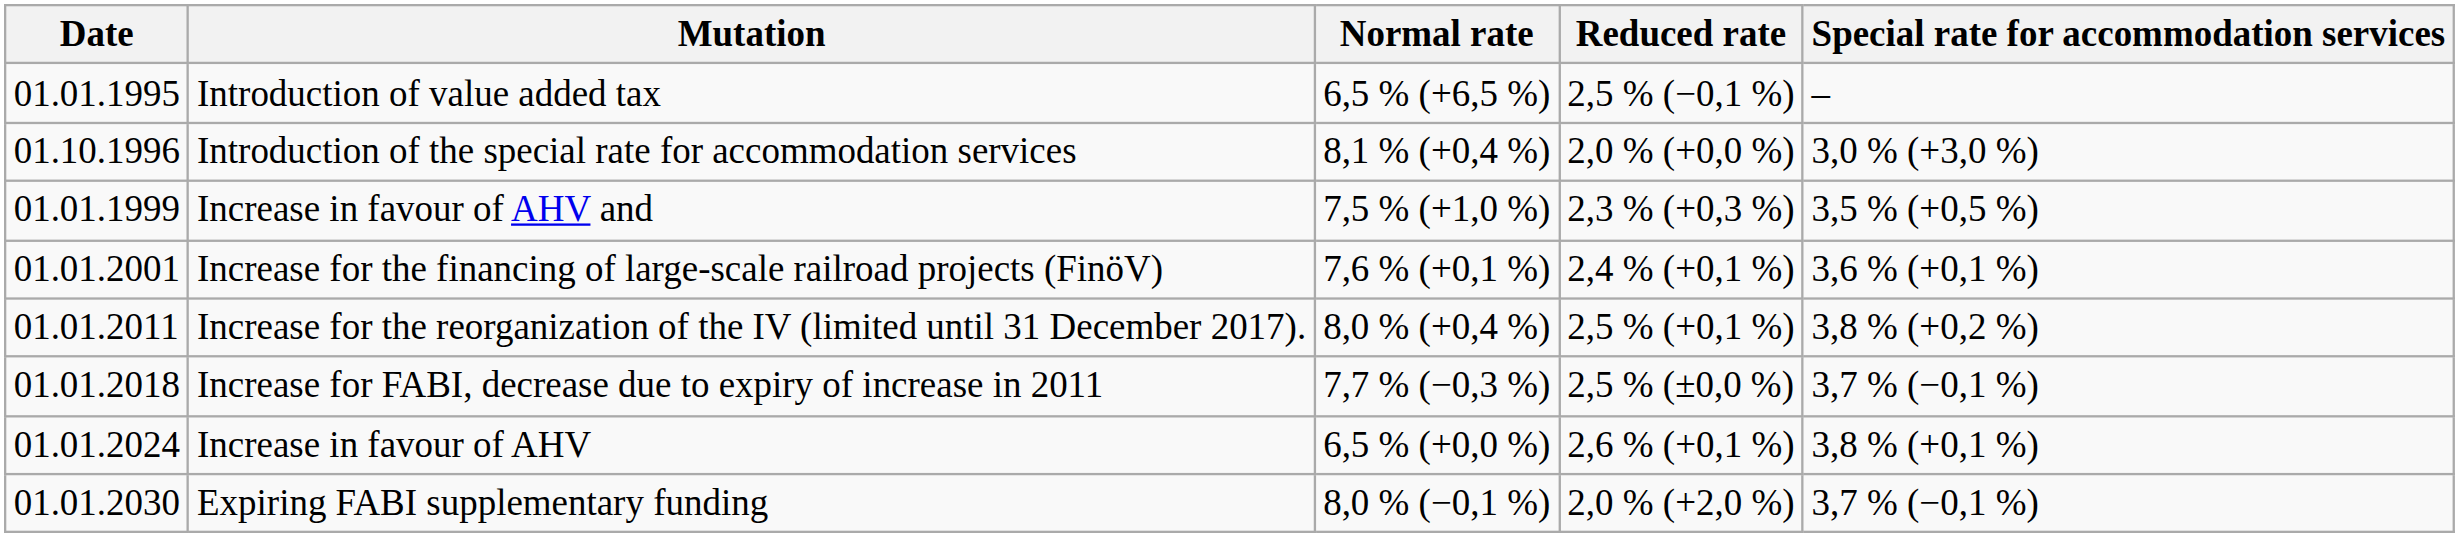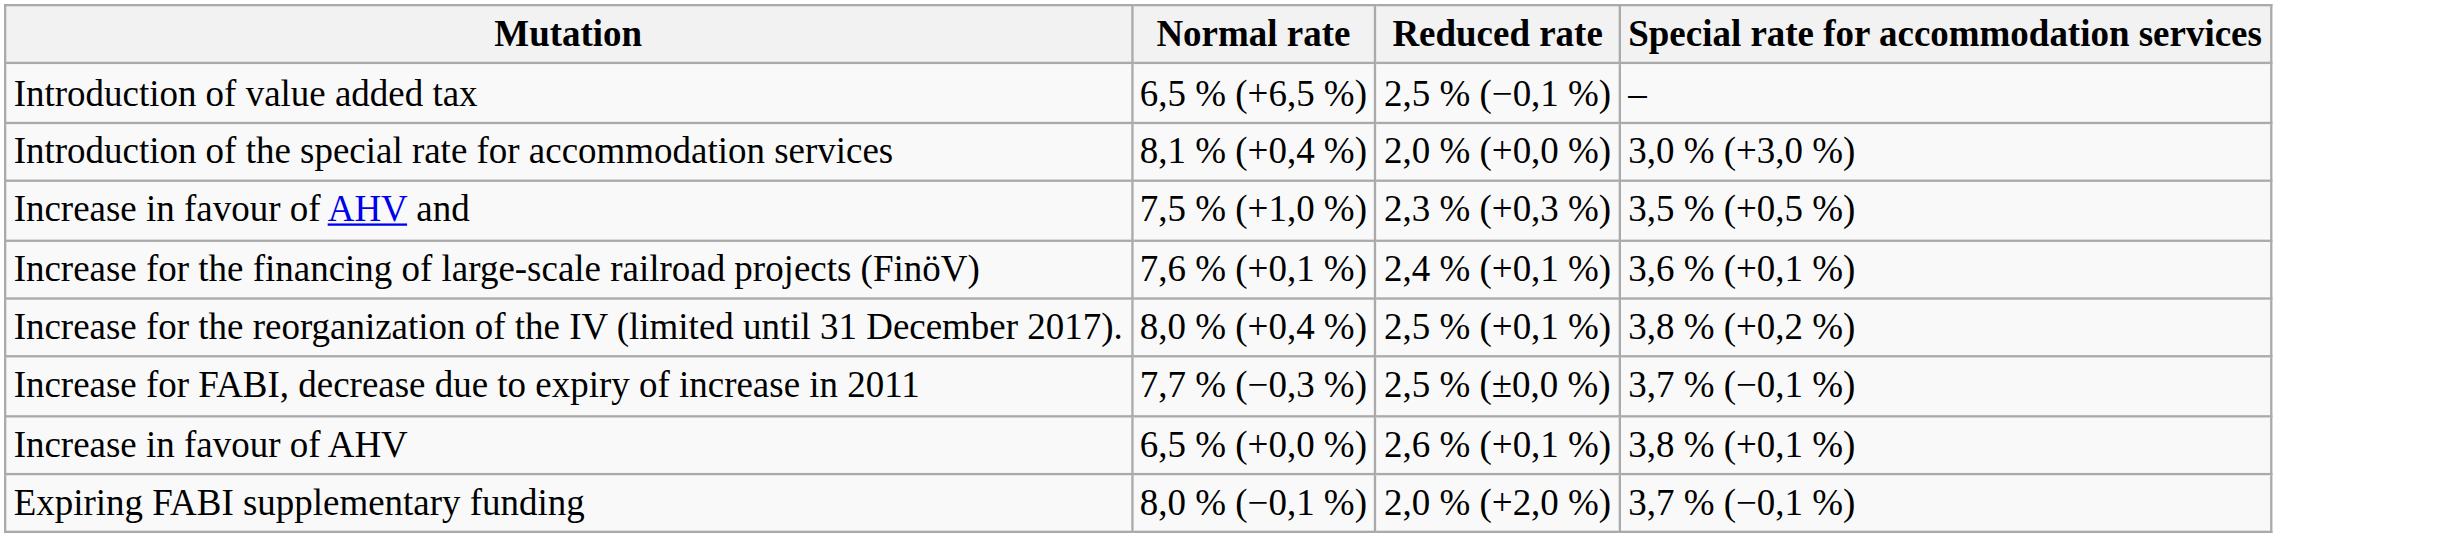- column: Date | 01.01.1995 | 01.10.1996 | 01.01.1999 | 01.01.2001 | 01.01.2011 | 01.01.2018 | 01.01.2024 | 01.01.2030
